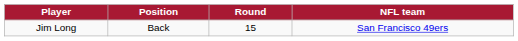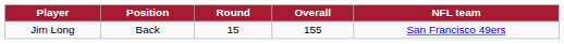+ column: Overall | 155
